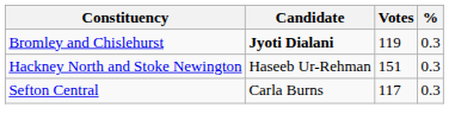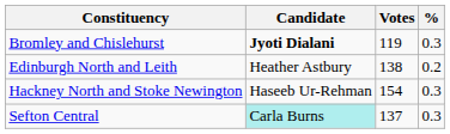+ row: Edinburgh North and Leith | Heather Astbury | 138 | 0.2
Hackney North and Stoke Newington | Votes: 151 -> 154
Sefton Central | Candidate: no background -> paleturquoise background
Sefton Central | Votes: 117 -> 137
